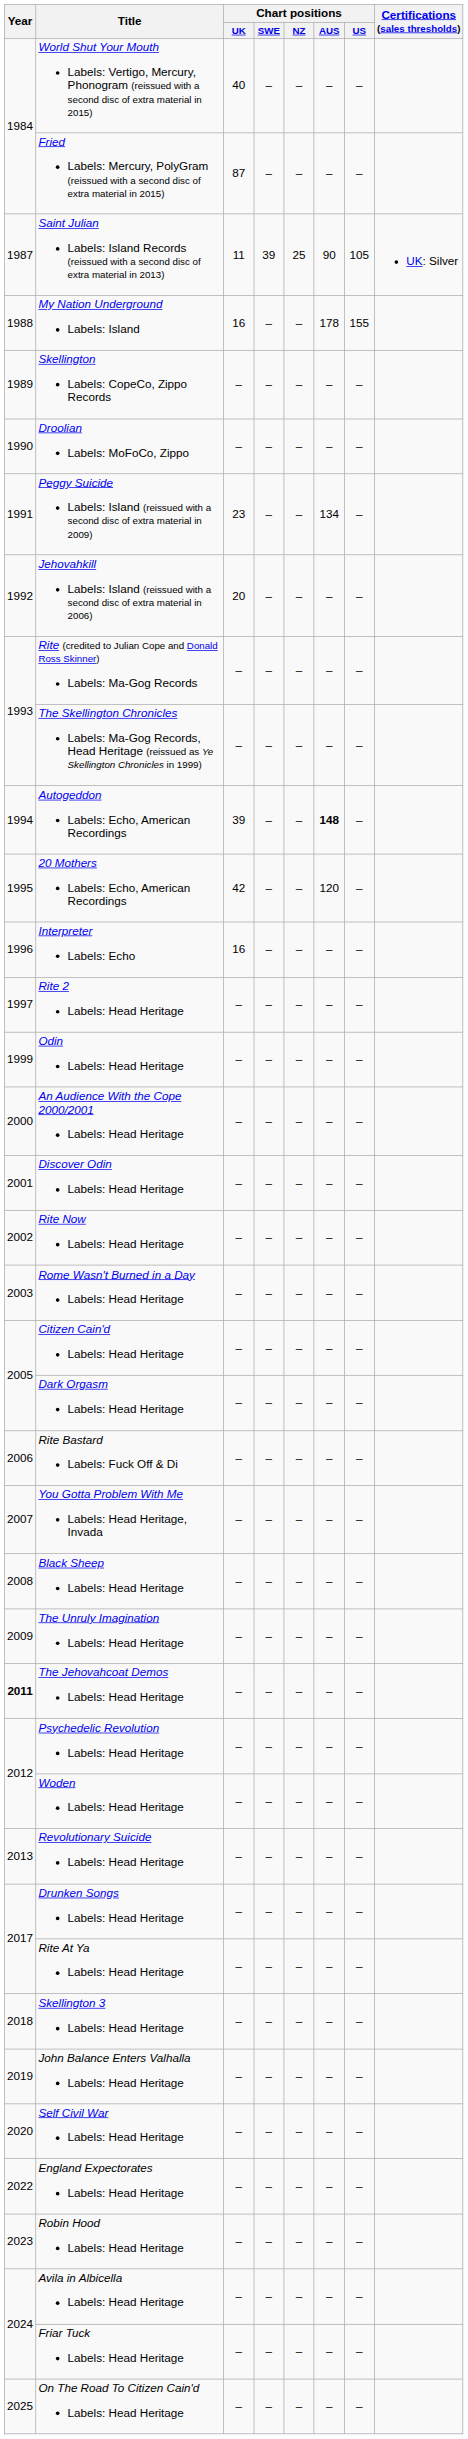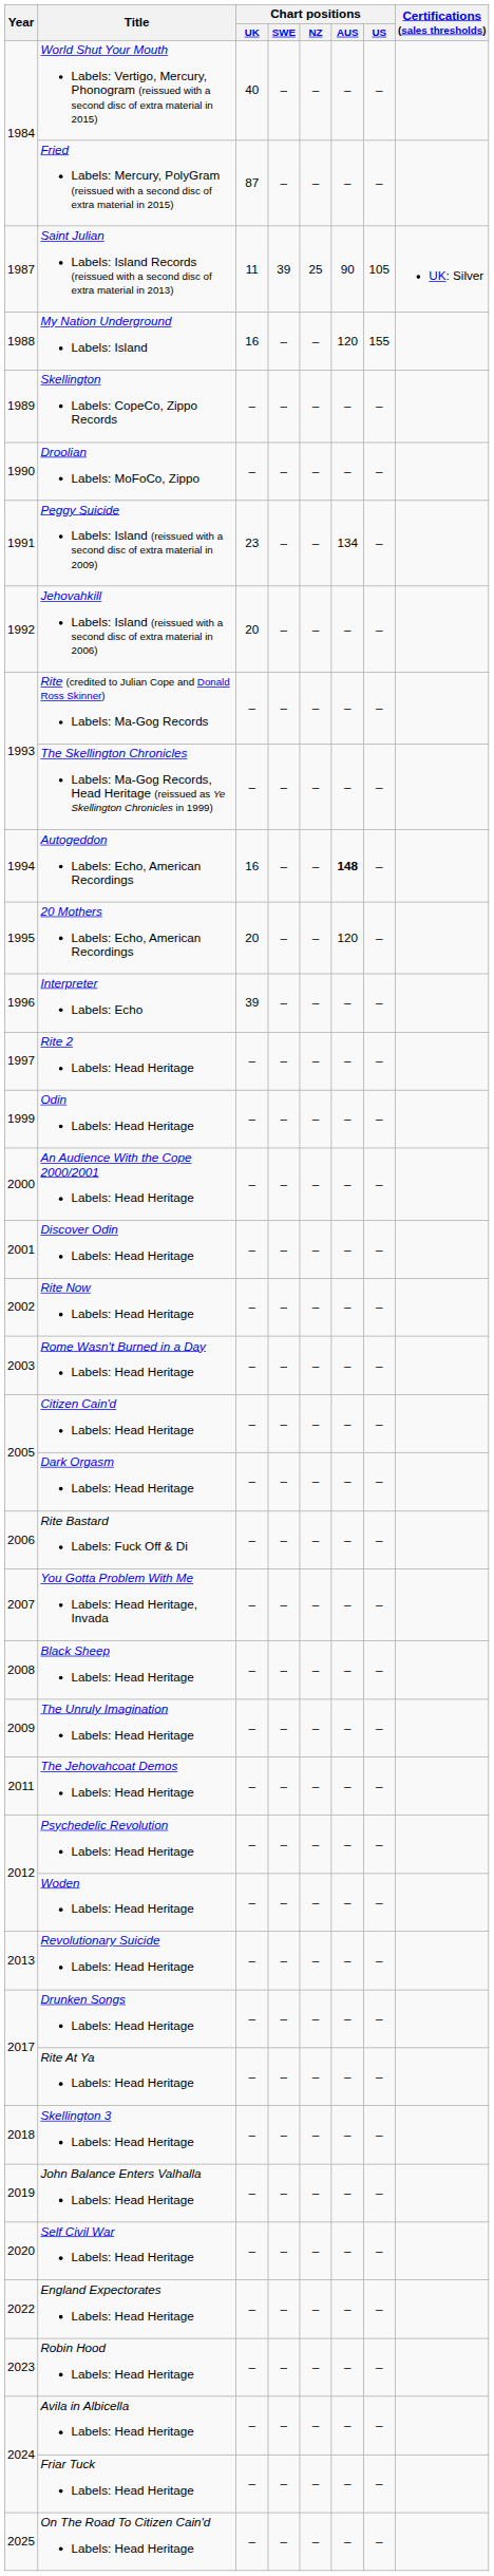My Nation Underground Labels: Island | Chart positions / AUS: 178 -> 120
Autogeddon Labels: Echo, American Recordings | Chart positions / UK: 39 -> 16
20 Mothers Labels: Echo, American Recordings | Chart positions / UK: 42 -> 20
Interpreter Labels: Echo | Chart positions / UK: 16 -> 39
The Jehovahcoat Demos Labels: Head Heritage | Year: bold -> normal
